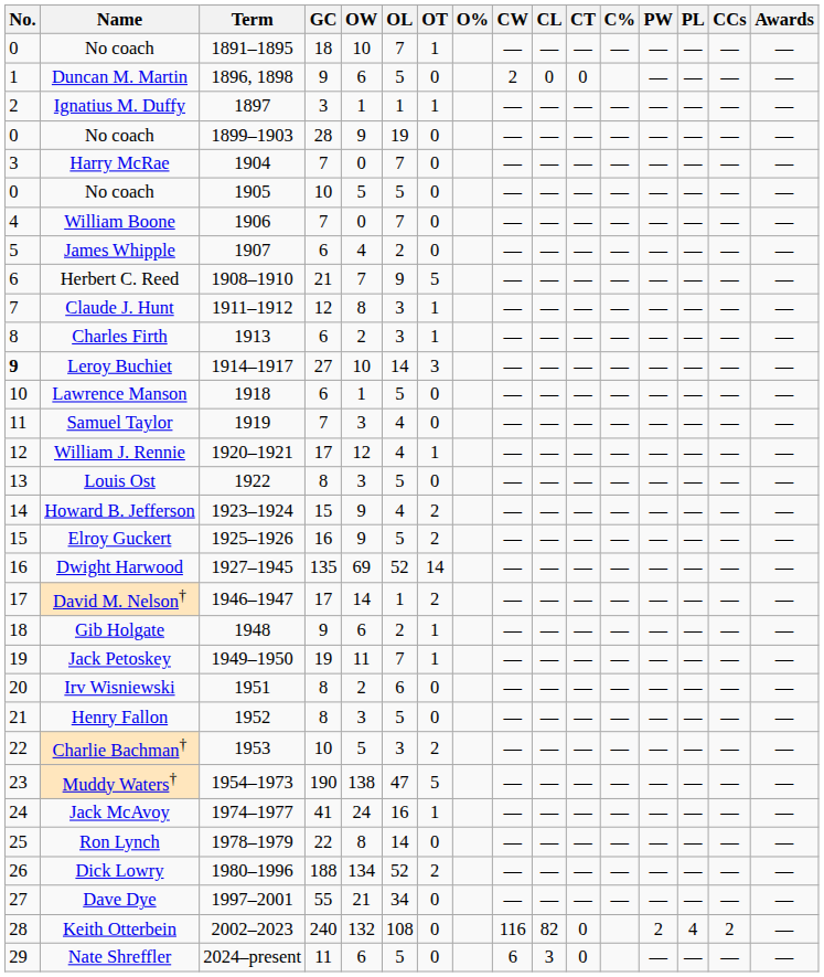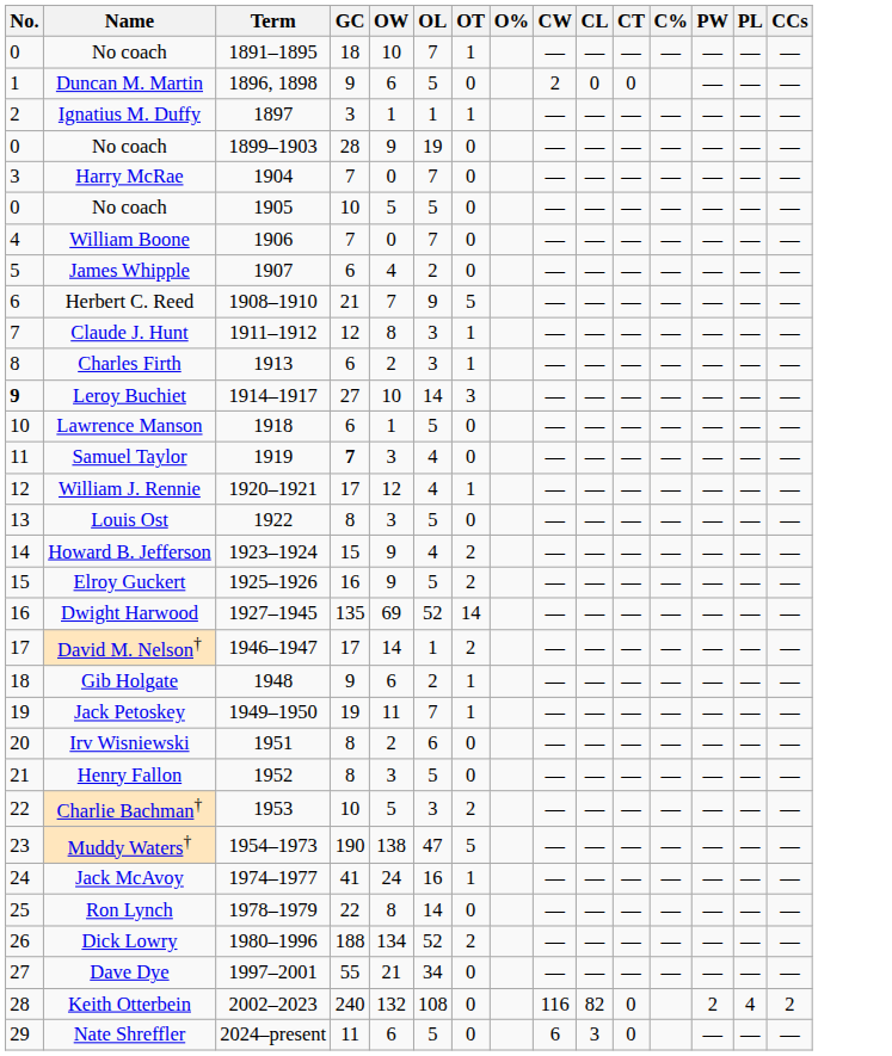- column: Awards | — | — | — | — | — | — | — | — | — | — | — | — | — | — | — | — | — | — | — | — | — | — | — | — | — | — | — | — | — | — | — | —
Samuel Taylor | GC: normal -> bold
